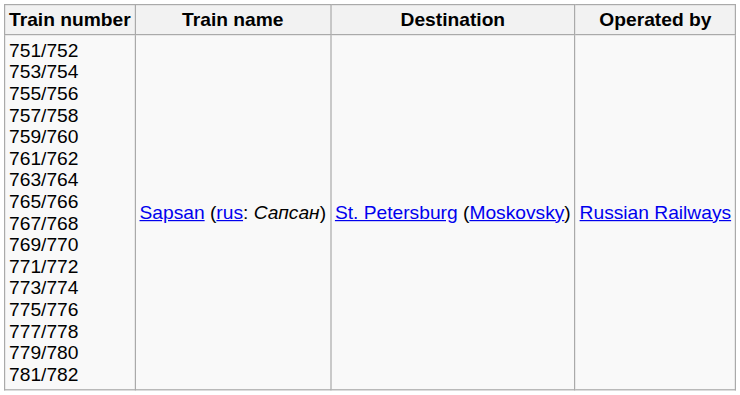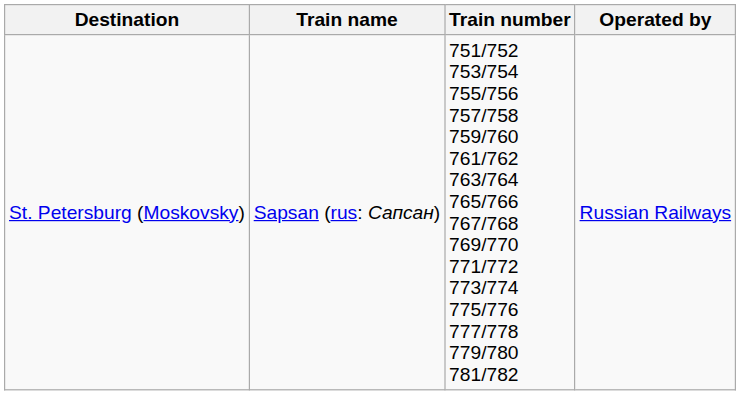columns swapped: Train number <-> Destination
